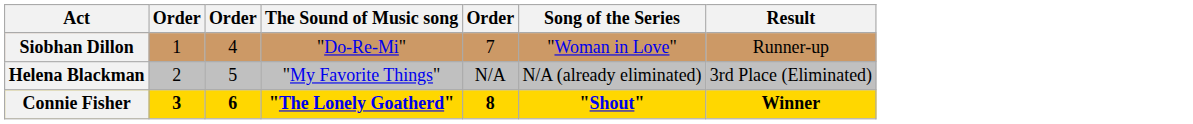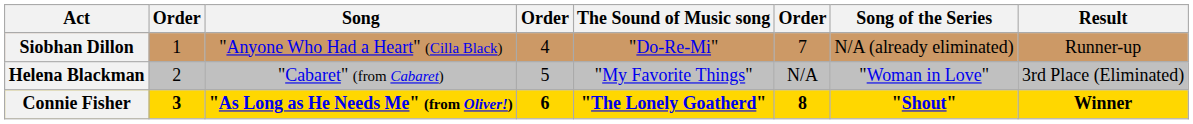+ column: Song | "Anyone Who Had a Heart" (Cilla Black) | "Cabaret" (from Cabaret) | "As Long as He Needs Me" (from Oliver!)
Siobhan Dillon | Song of the Series: "Woman in Love" -> N/A (already eliminated)
Helena Blackman | Song of the Series: N/A (already eliminated) -> "Woman in Love"
